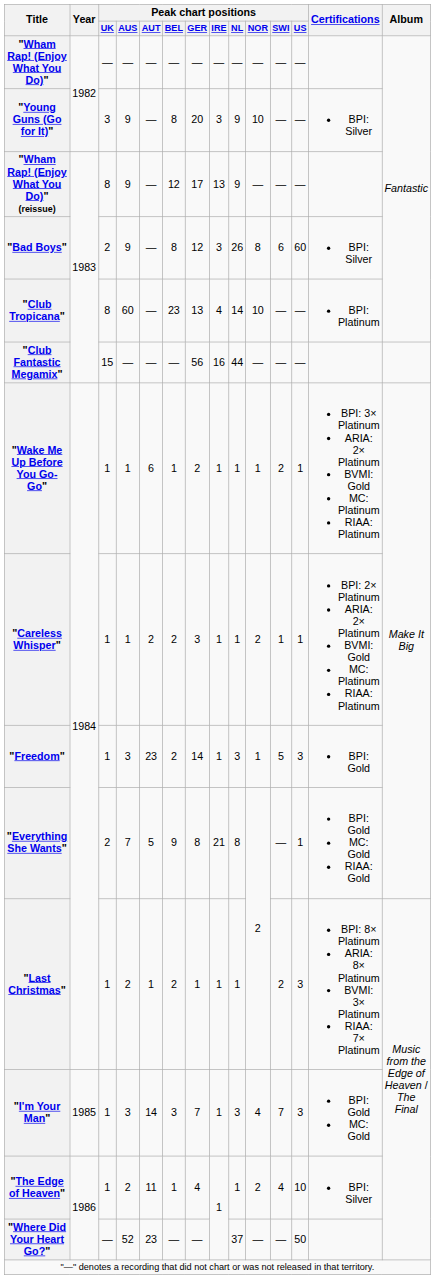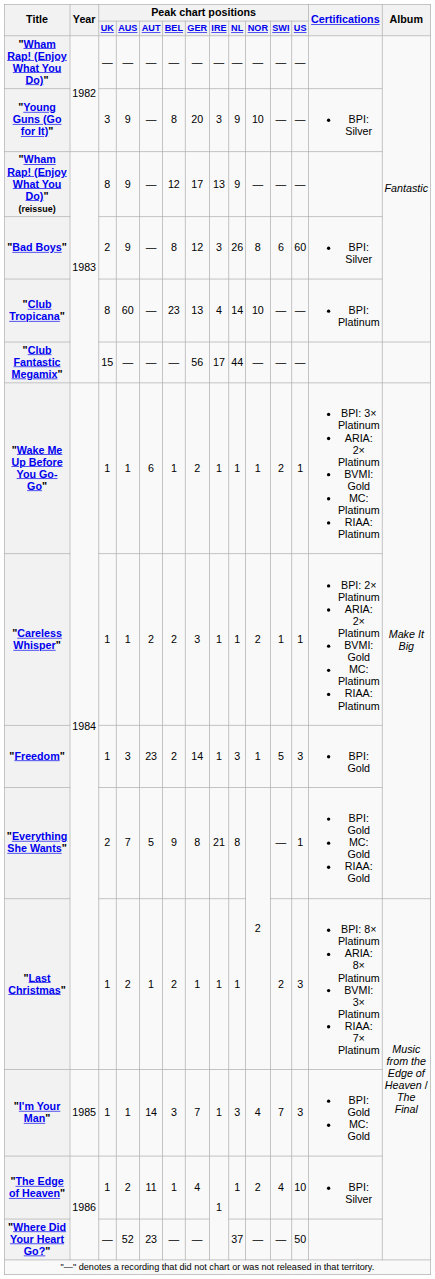"Club Fantastic Megamix" | Peak chart positions / IRE: 16 -> 17
"I'm Your Man" | Peak chart positions / AUS: 3 -> 1
